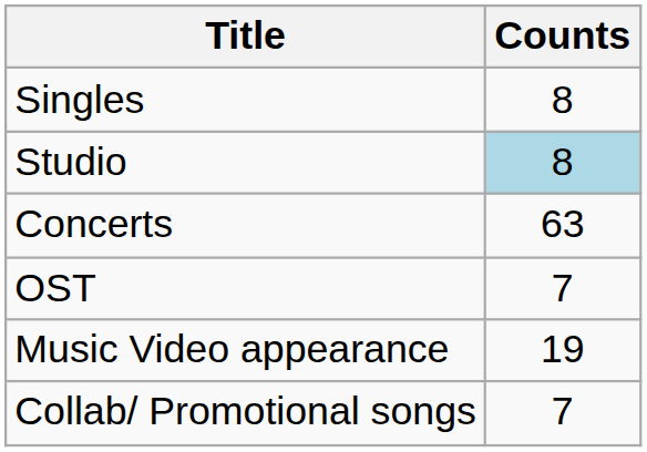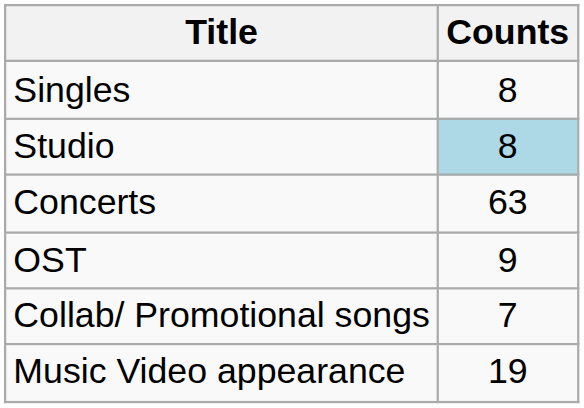OST | Counts: 7 -> 9
rows swapped: Music Video appearance <-> Collab/ Promotional songs
